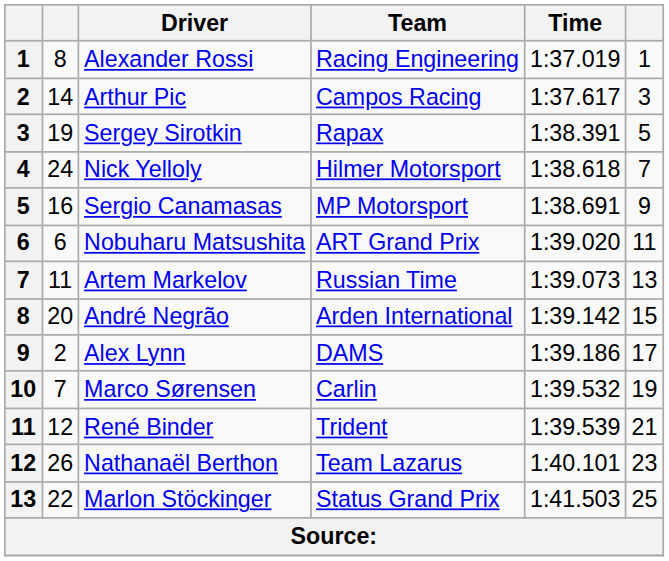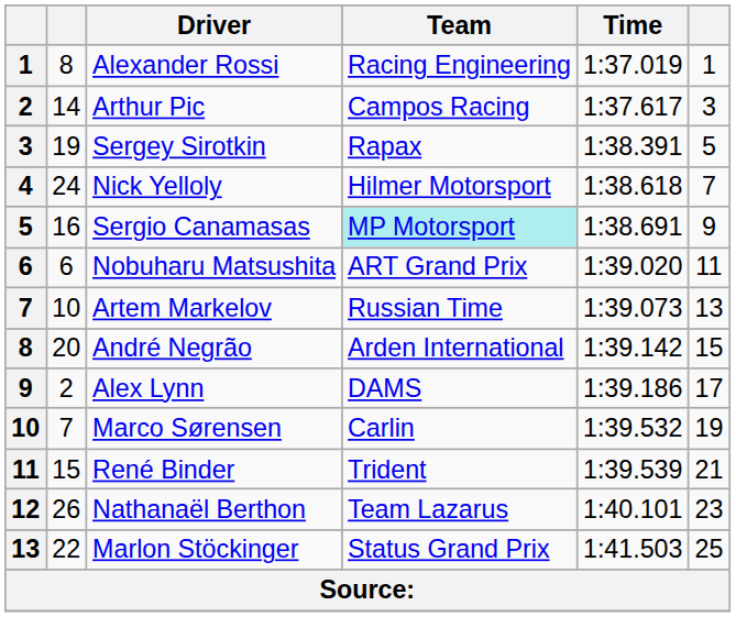Sergio Canamasas | Team: no background -> paleturquoise background
Artem Markelov | column 2: 11 -> 10
René Binder | column 2: 12 -> 15
